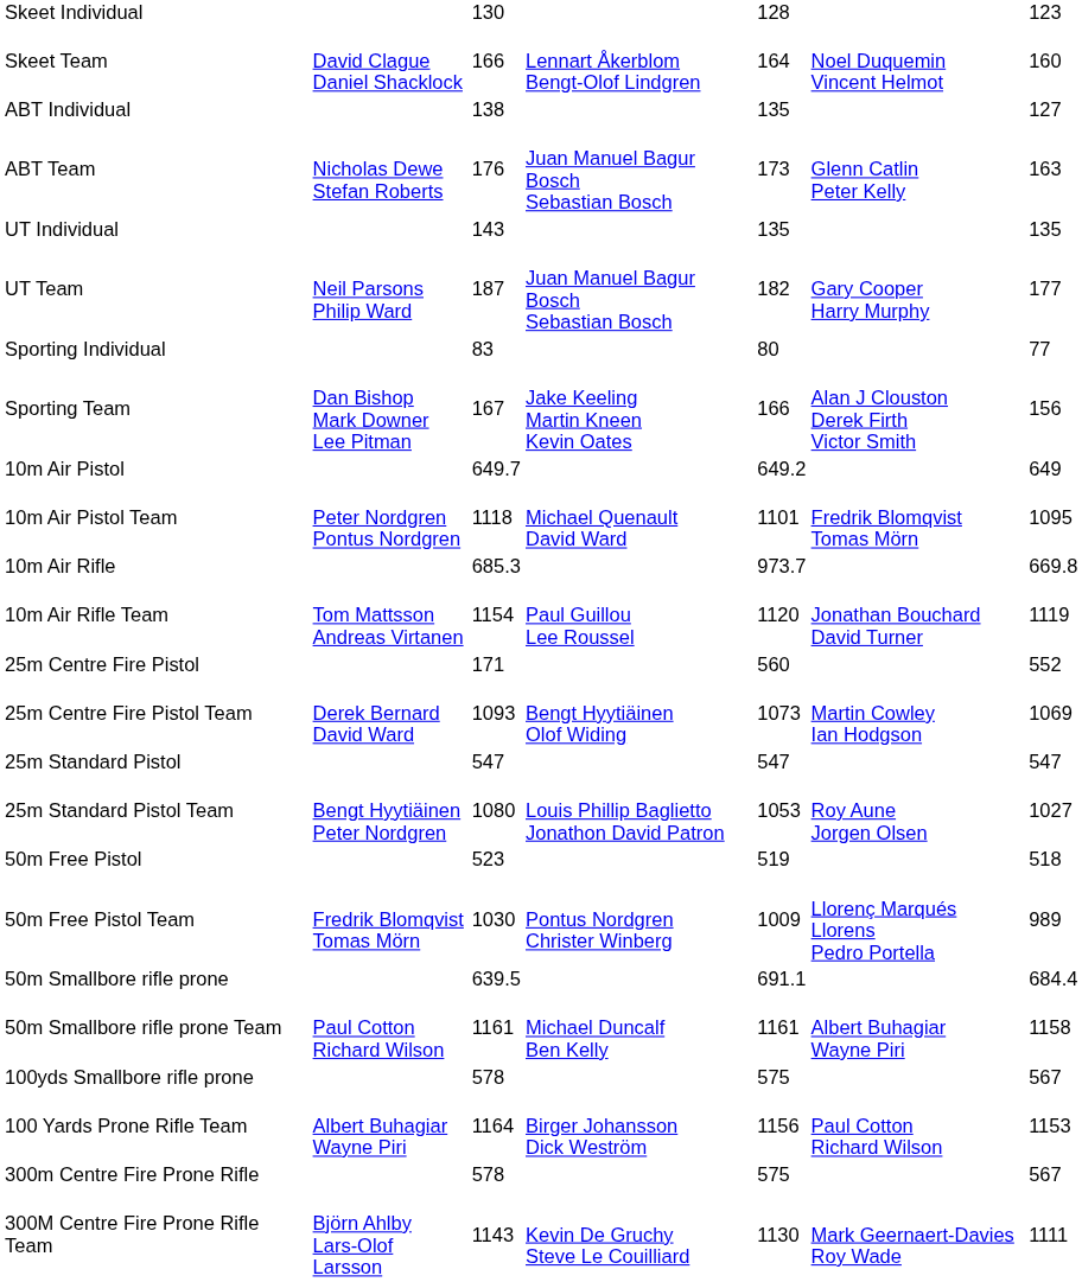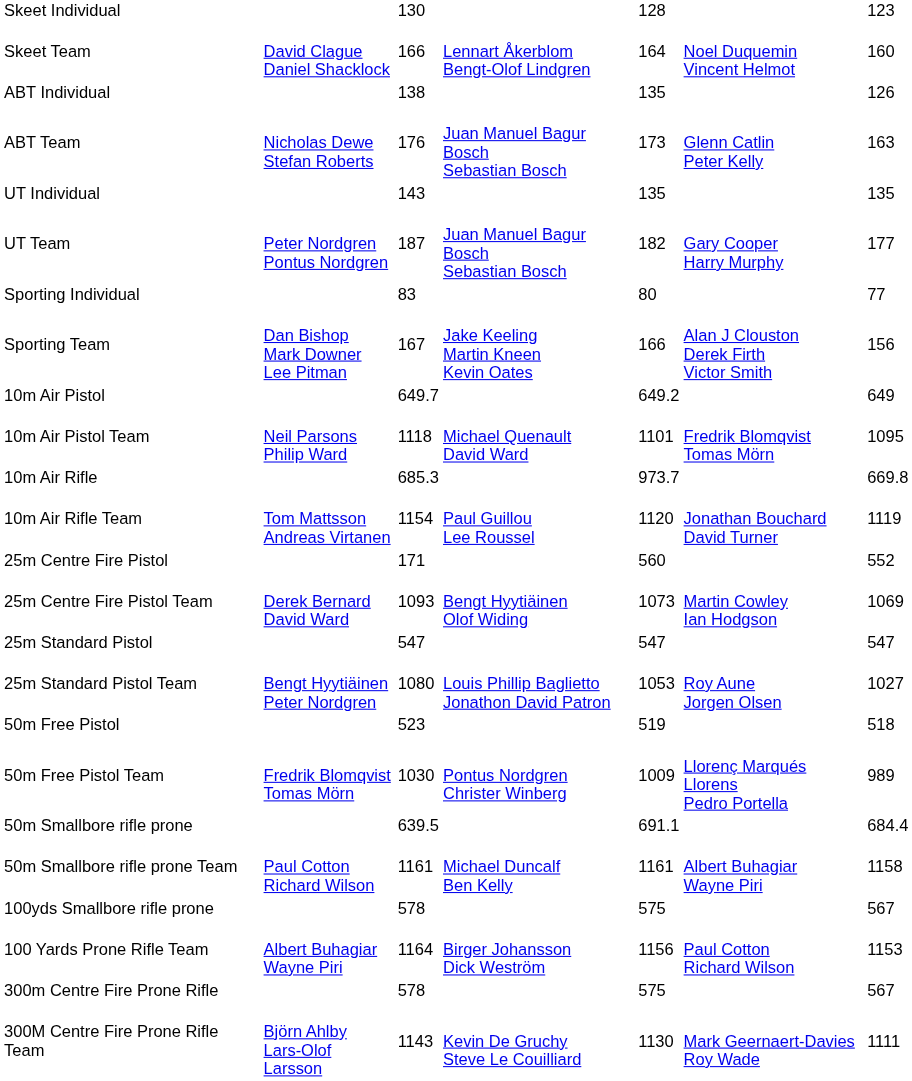ABT Individual | column 7: 127 -> 126
UT Team | column 2: Neil Parsons Philip Ward -> Peter Nordgren Pontus Nordgren
10m Air Pistol Team | column 2: Peter Nordgren Pontus Nordgren -> Neil Parsons Philip Ward
